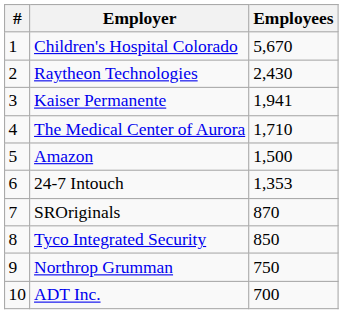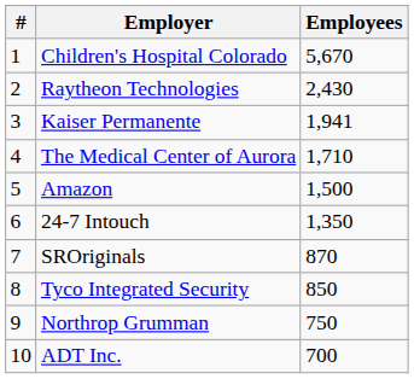24-7 Intouch | Employees: 1,353 -> 1,350
